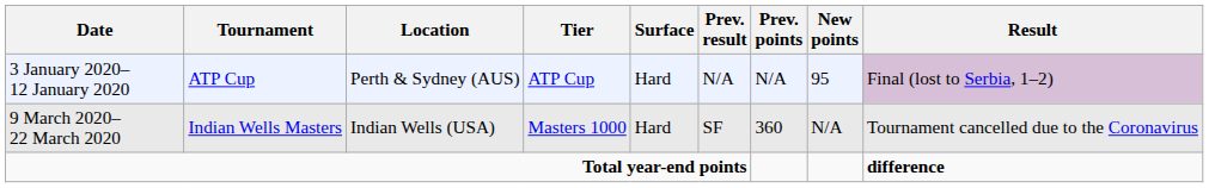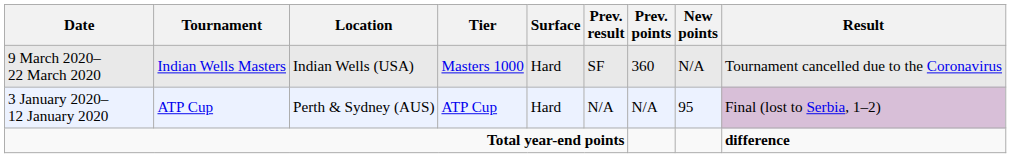rows swapped: 3 January 2020– 12 January 2020 <-> 9 March 2020– 22 March 2020
